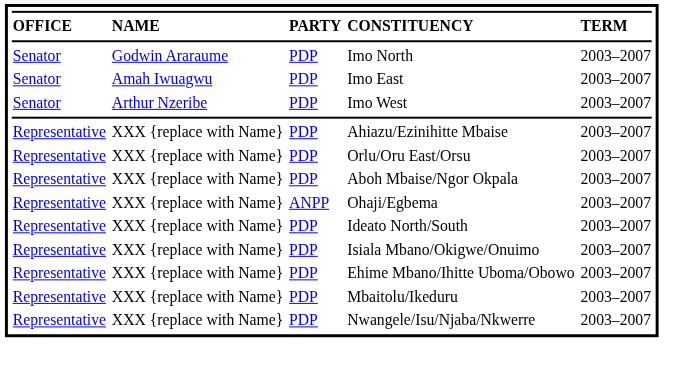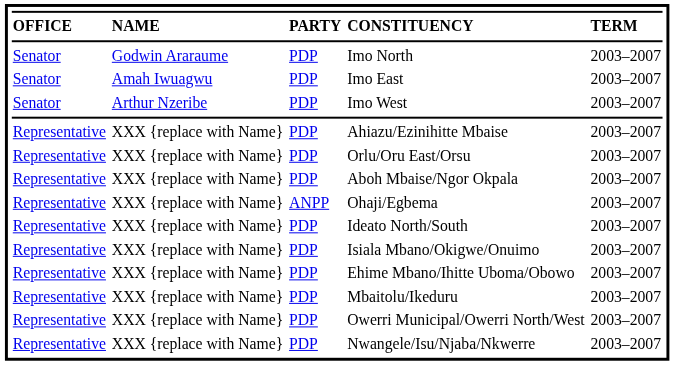+ row: Representative | XXX {replace with Name} | PDP | Owerri Municipal/Owerri North/West | 2003–2007
